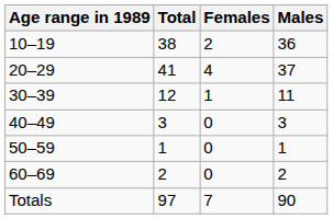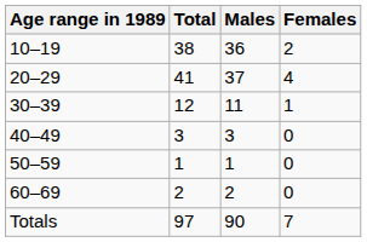columns swapped: Males <-> Females
